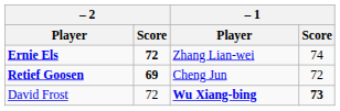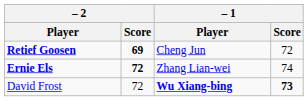rows swapped: Ernie Els <-> Retief Goosen
